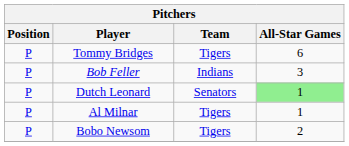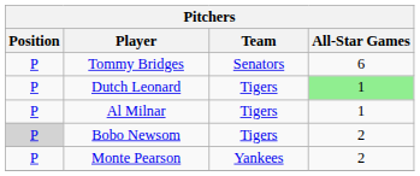Tommy Bridges | Team: Tigers -> Senators
- row: P | Bob Feller | Indians | 3
Dutch Leonard | Team: Senators -> Tigers
Bobo Newsom | Position: no background -> lightgrey background
+ row: P | Monte Pearson | Yankees | 2
